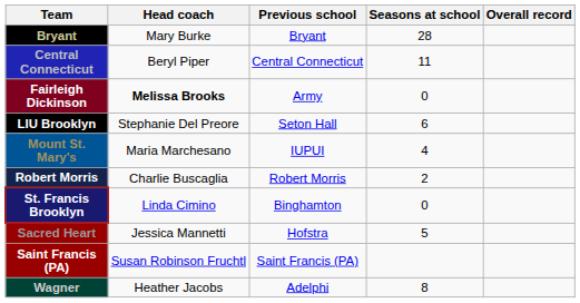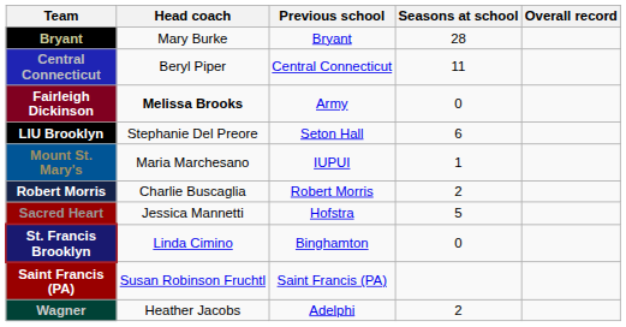Mount St. Mary's | Seasons at school: 4 -> 1
rows swapped: Sacred Heart <-> St. Francis Brooklyn
Wagner | Seasons at school: 8 -> 2
